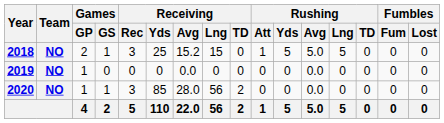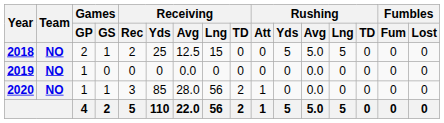2018 | Receiving / Rec: 3 -> 2
2018 | Receiving / Avg: 15.2 -> 12.5
2018 | Rushing / Att: 1 -> 0
2020 | Rushing / Att: 0 -> 1
